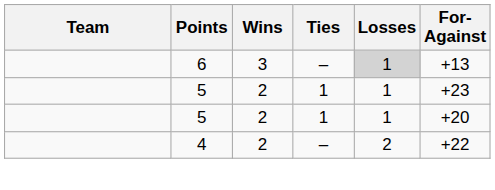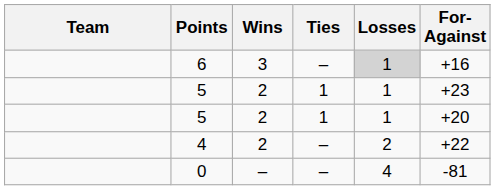6 | For-Against: +13 -> +16
+ row: 0 | – | – | 4 | -81
